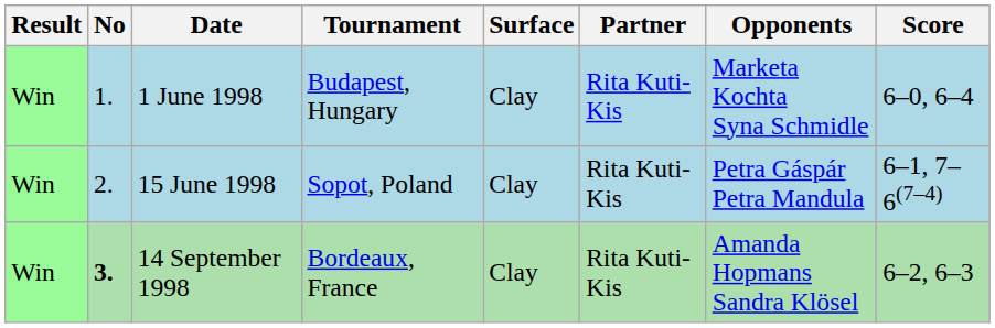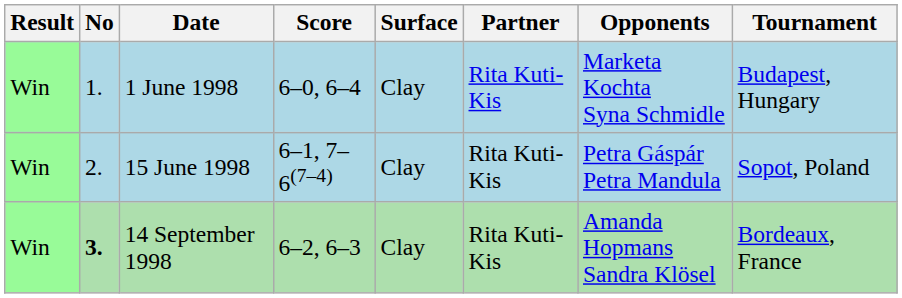columns swapped: Tournament <-> Score
